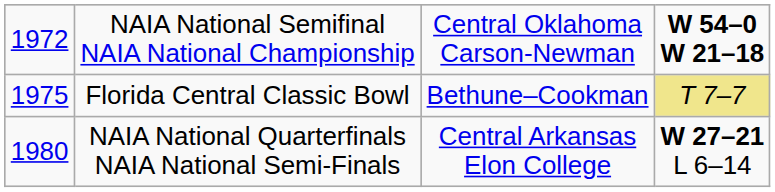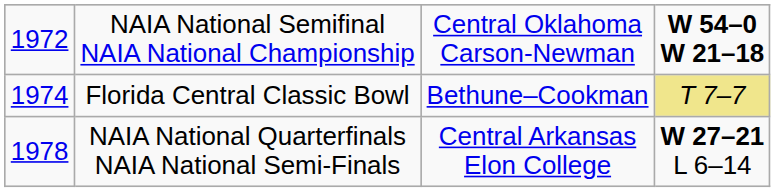Florida Central Classic Bowl | column 1: 1975 -> 1974
NAIA National Quarterfinals NAIA National Semi-Finals | column 1: 1980 -> 1978
